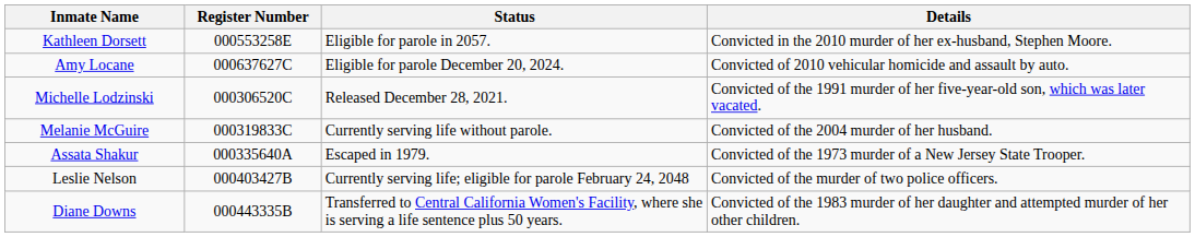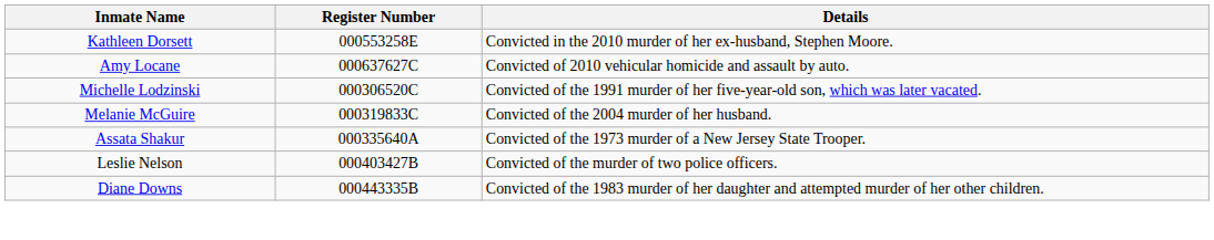- column: Status | Eligible for parole in 2057. | Eligible for parole December 20, 2024. | Released December 28, 2021. | Currently serving life without parole. | Escaped in 1979. | Currently serving life; eligible for parole February 24, 2048 | Transferred to Central California Women's Facility, where she is serving a life sentence plus 50 years.
